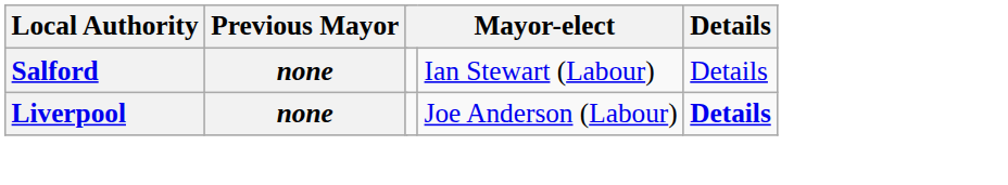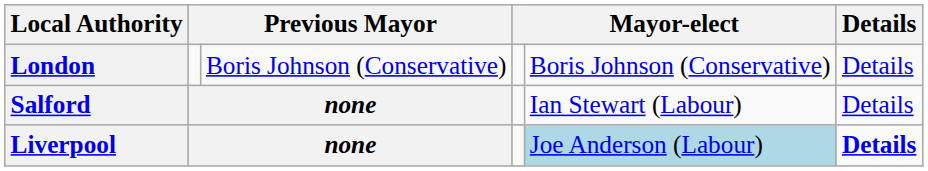+ row: London | Boris Johnson (Conservative) | Boris Johnson (Conservative) | Details
Liverpool | column 5: no background -> lightblue background
